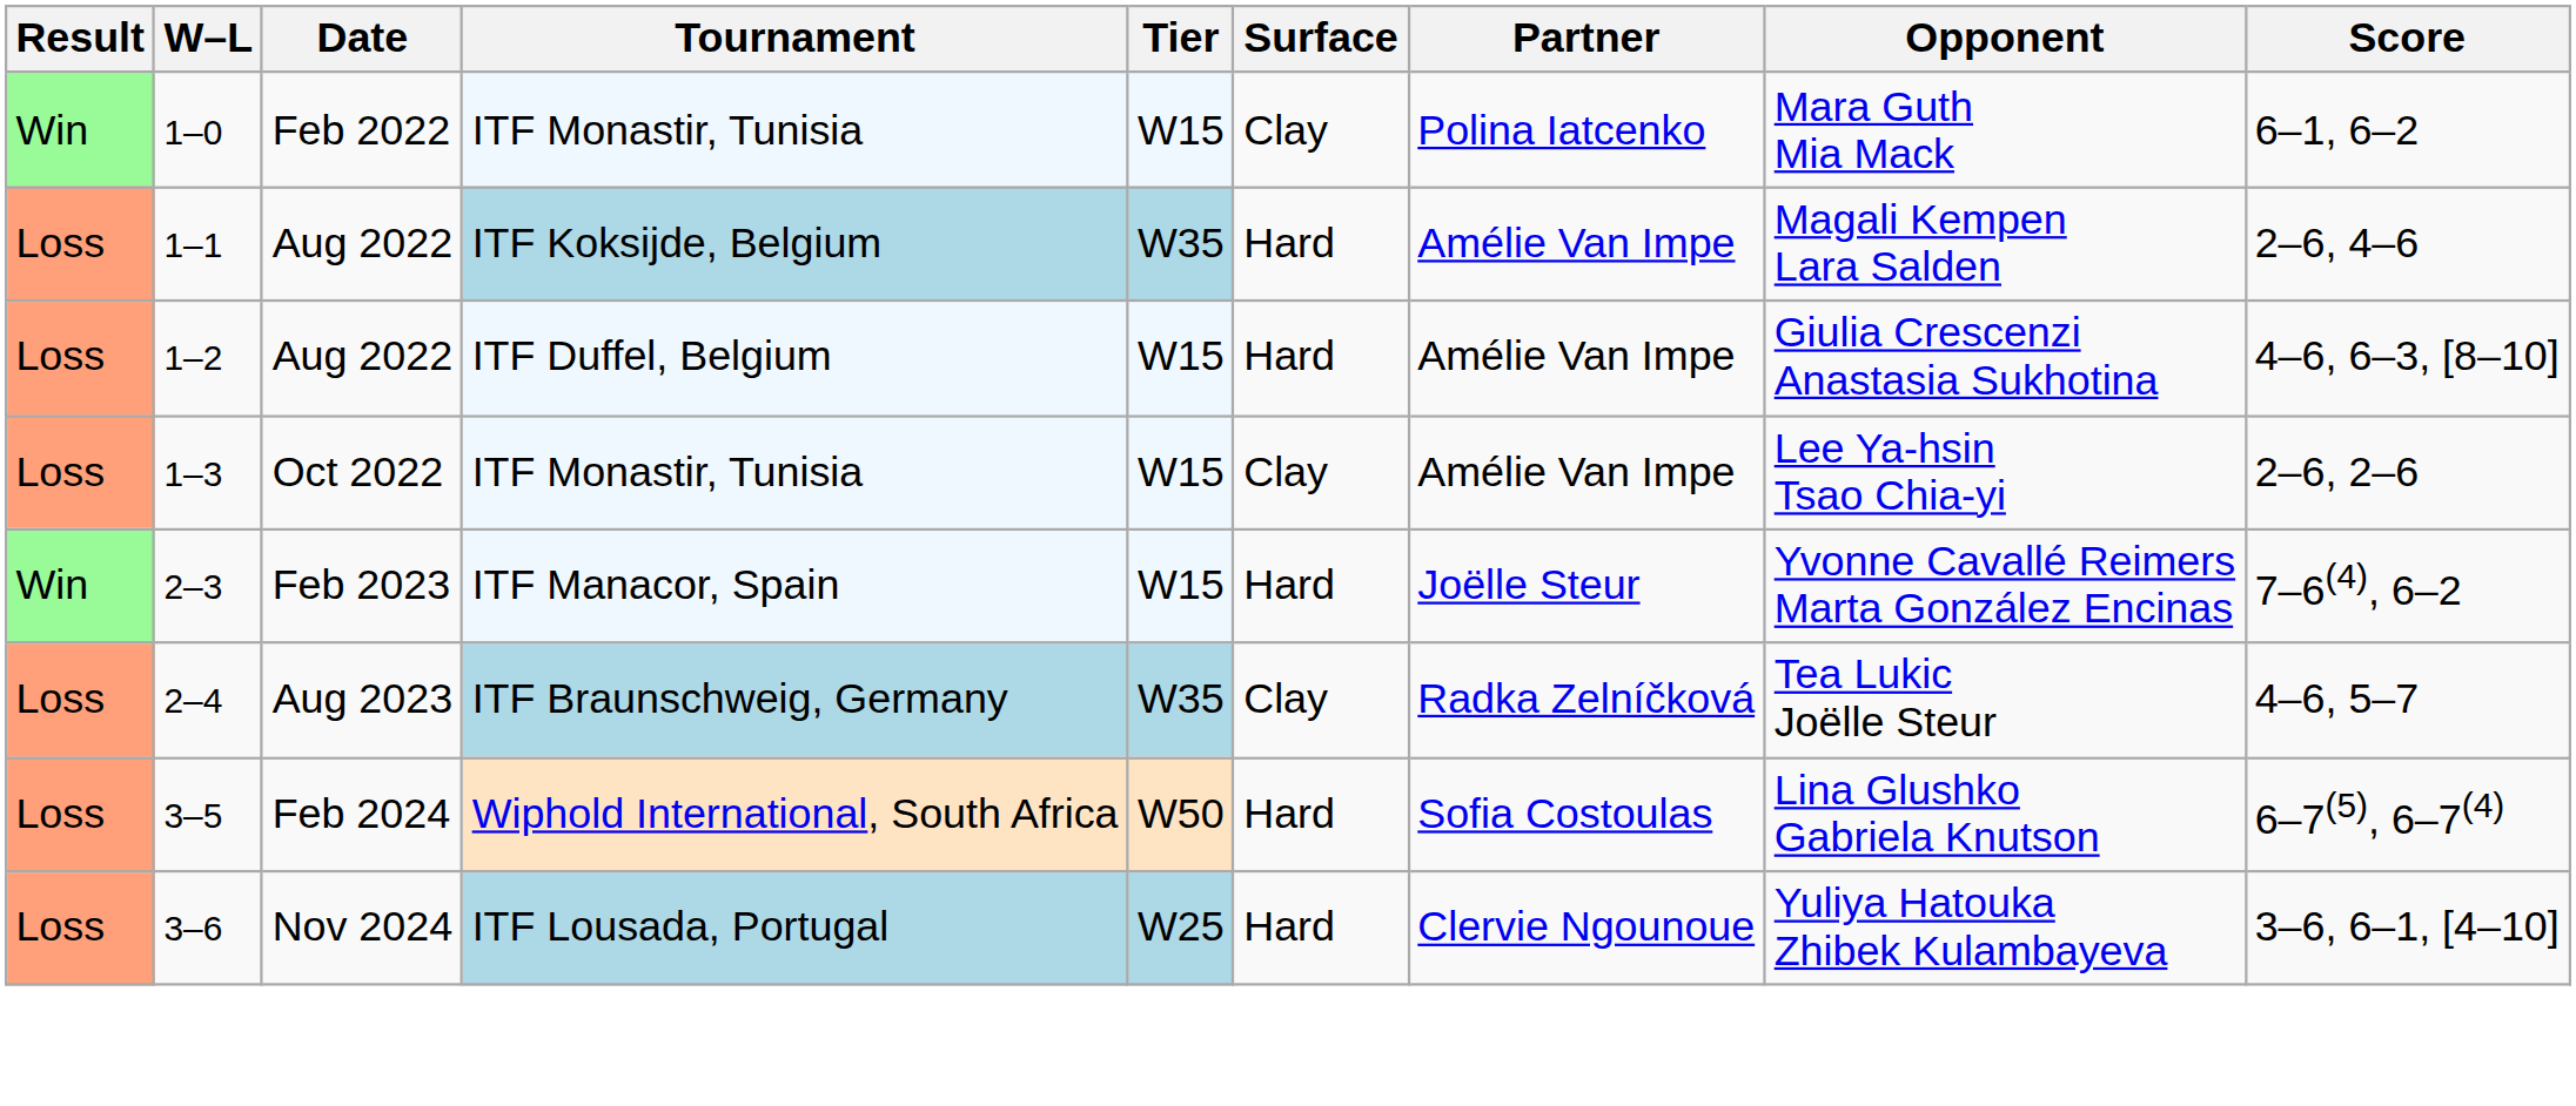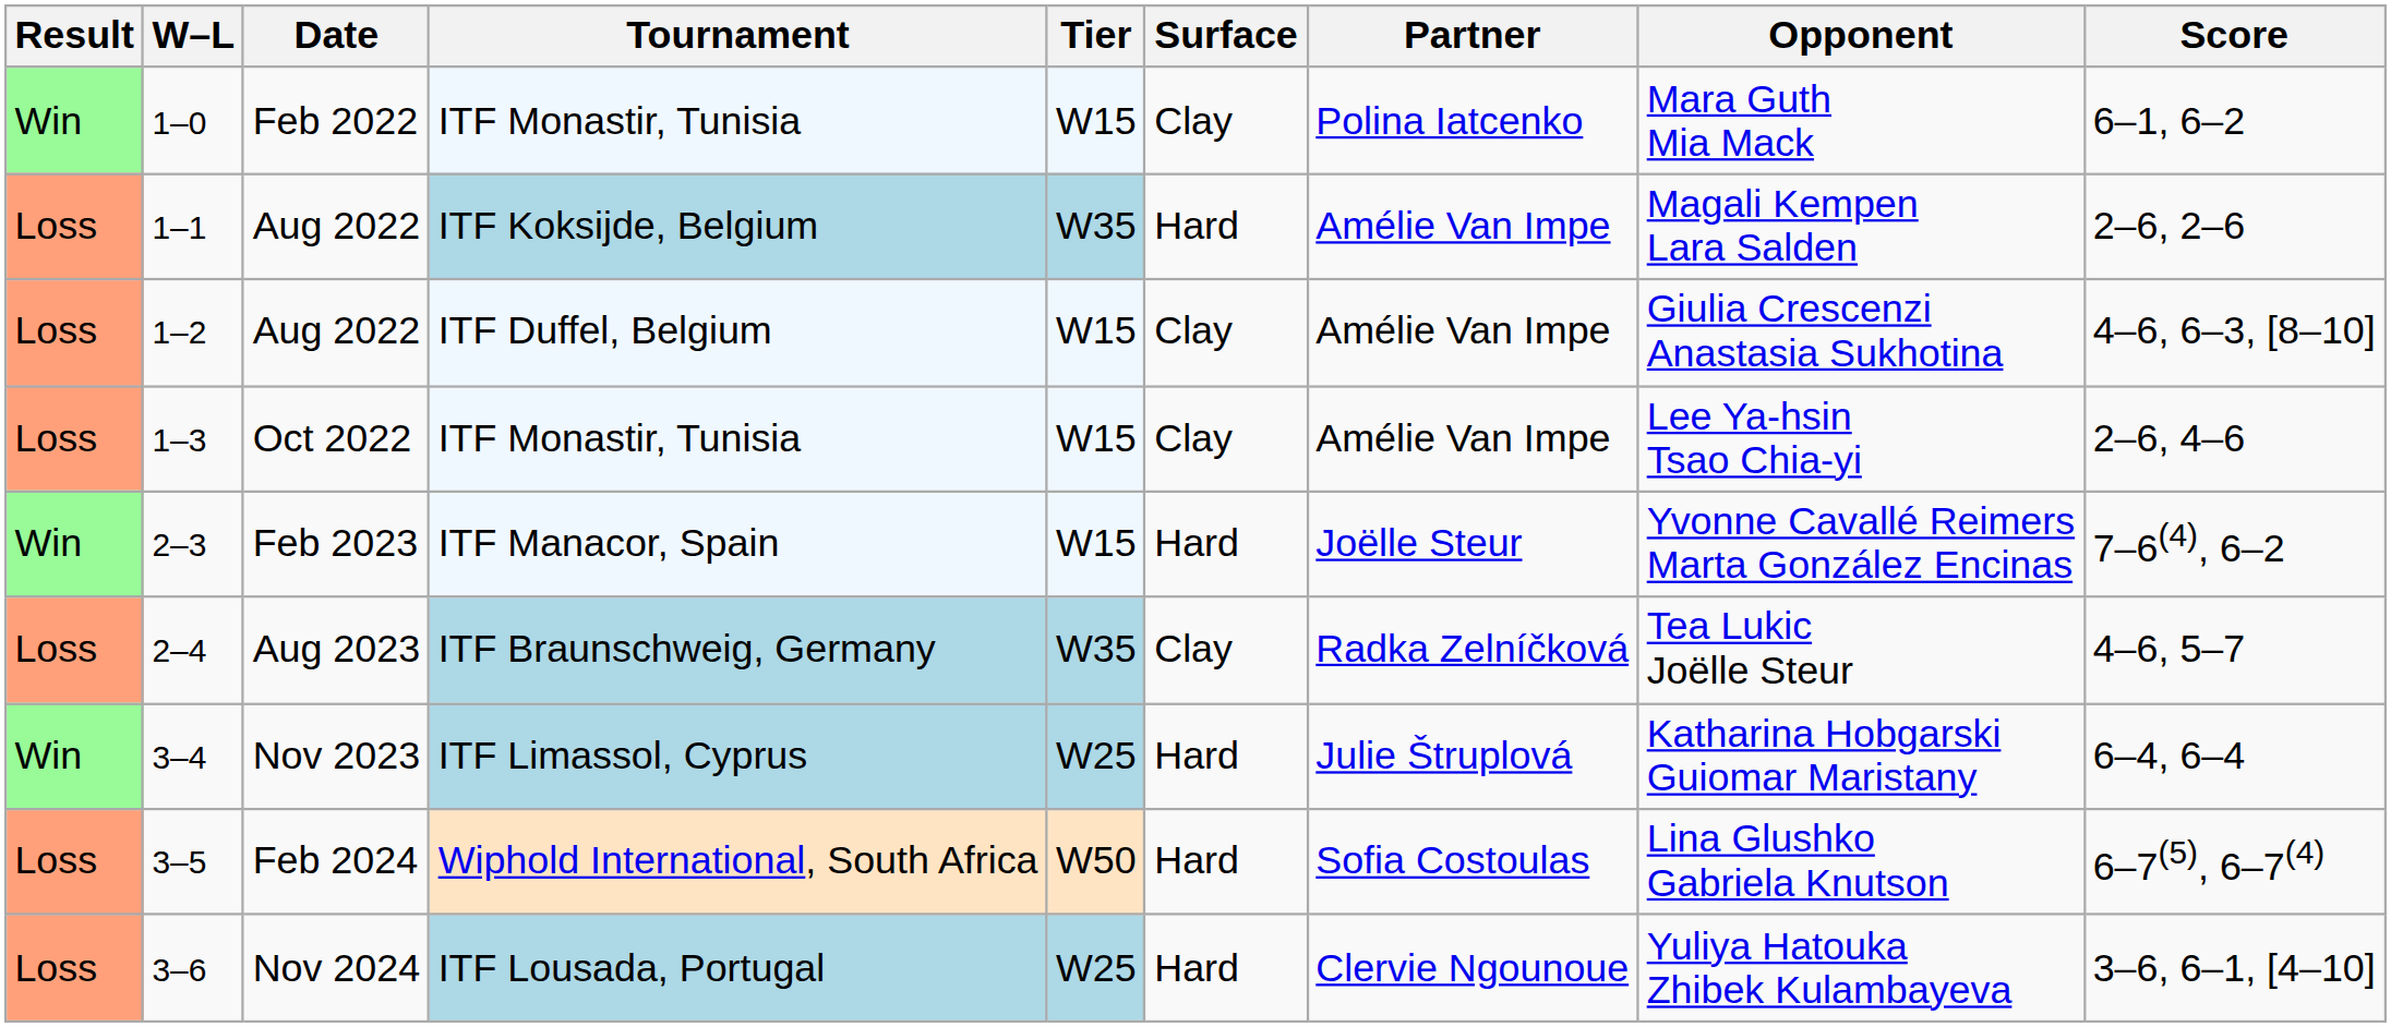1–1 | Score: 2–6, 4–6 -> 2–6, 2–6
1–2 | Surface: Hard -> Clay
1–3 | Score: 2–6, 2–6 -> 2–6, 4–6
+ row: Win | 3–4 | Nov 2023 | ITF Limassol, Cyprus | W25 | Hard | Julie Štruplová | Katharina Hobgarski Guiomar Maristany | 6–4, 6–4
